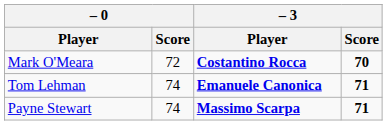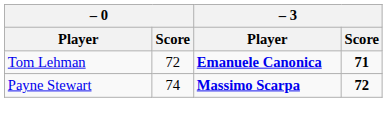- row: Mark O'Meara | 72 | Costantino Rocca | 70
Tom Lehman | – 0 / Score: 74 -> 72
Payne Stewart | – 3 / Score: 71 -> 72
